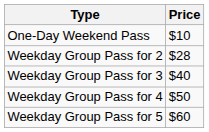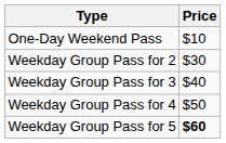Weekday Group Pass for 2 | Price: $28 -> $30
Weekday Group Pass for 5 | Price: normal -> bold
